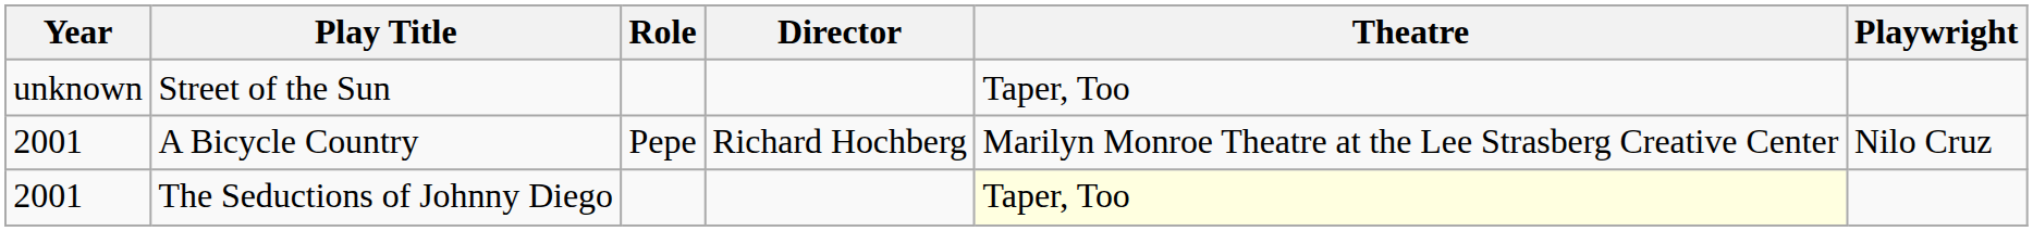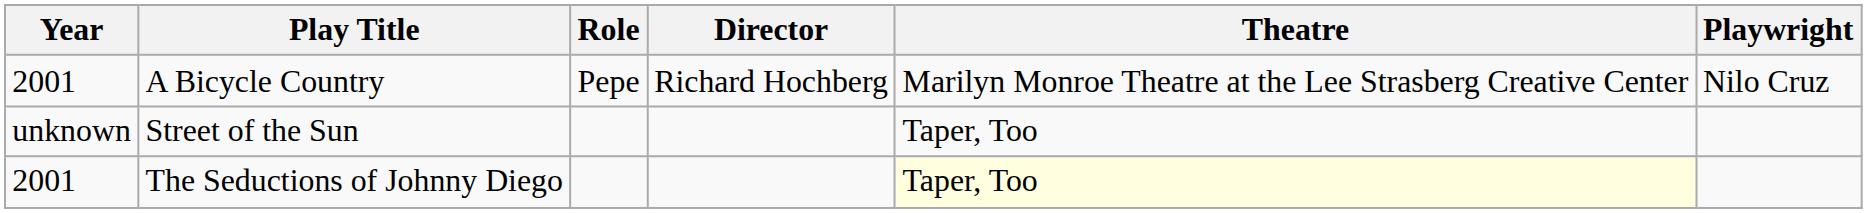rows swapped: A Bicycle Country <-> Street of the Sun
